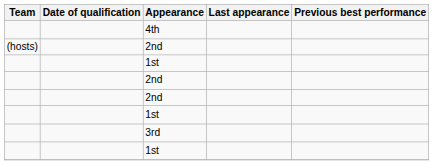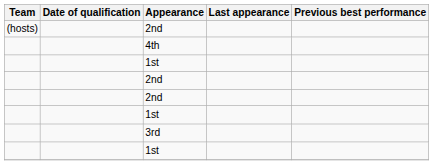rows swapped: (hosts) / 2nd <-> 4th
